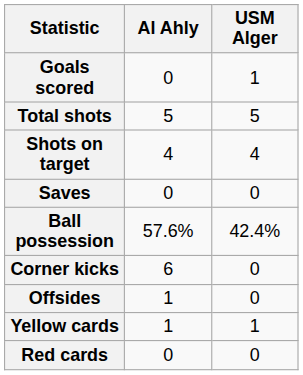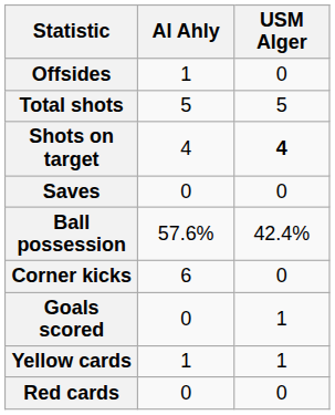rows swapped: Goals scored <-> Offsides
Shots on target | USM Alger: normal -> bold
